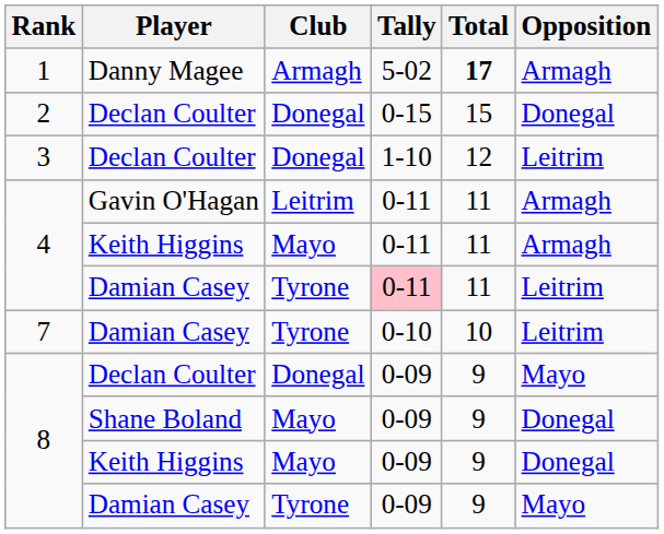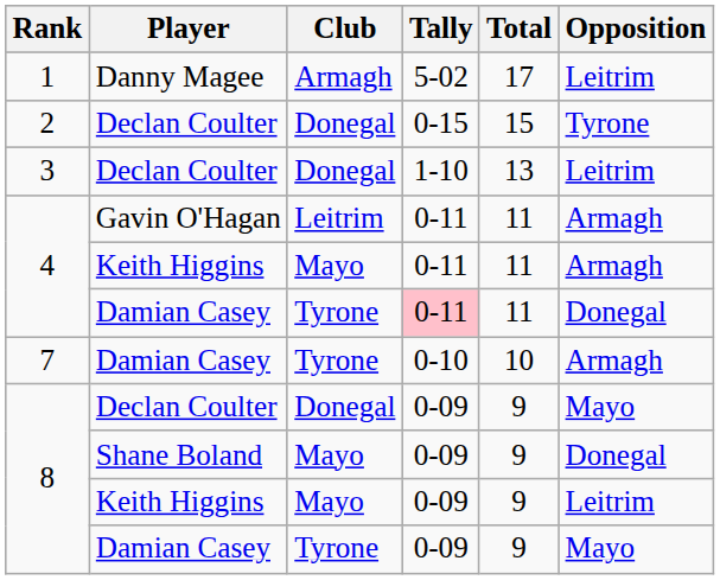1 | Total: bold -> normal
1 | Opposition: Armagh -> Leitrim
2 | Opposition: Donegal -> Tyrone
3 | Total: 12 -> 13
4 / Damian Casey | Opposition: Leitrim -> Donegal
7 | Opposition: Leitrim -> Armagh
8 / Keith Higgins | Opposition: Donegal -> Leitrim
